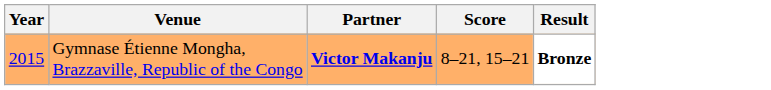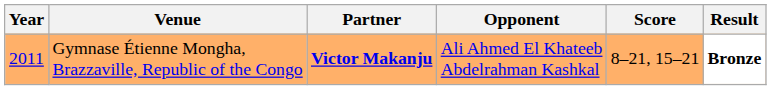+ column: Opponent | Ali Ahmed El Khateeb Abdelrahman Kashkal
Gymnase Étienne Mongha, Brazzaville, Republic of the Congo | Year: 2015 -> 2011
